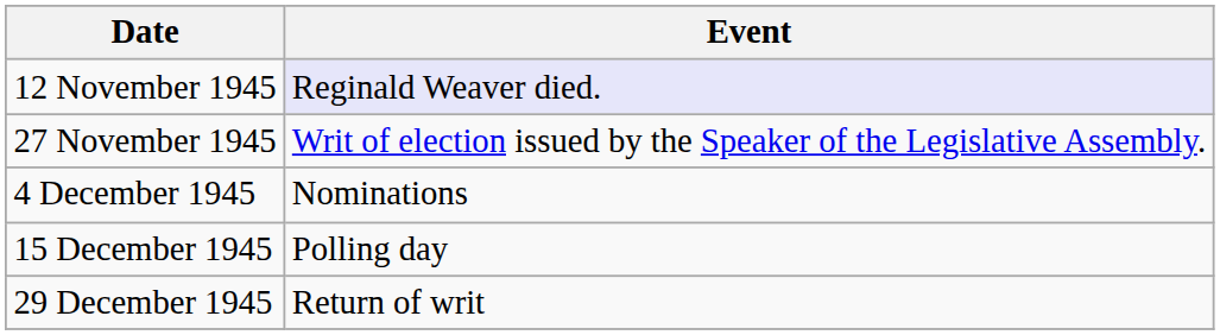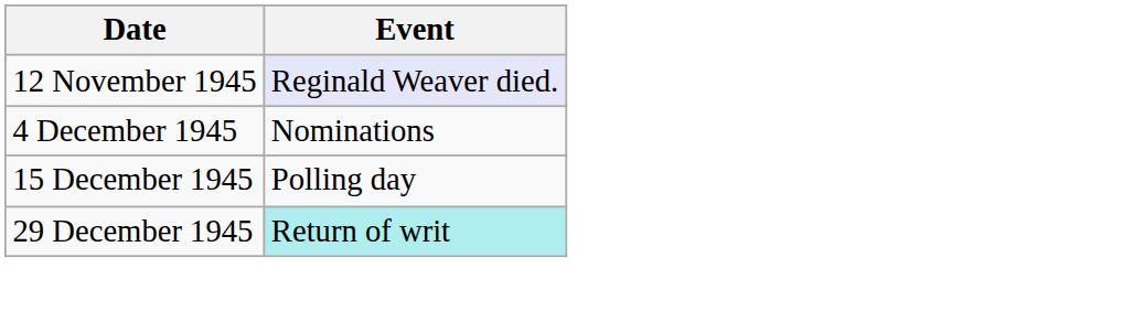- row: 27 November 1945 | Writ of election issued by the Speaker of the Legislative Assembly.
29 December 1945 | Event: no background -> paleturquoise background
